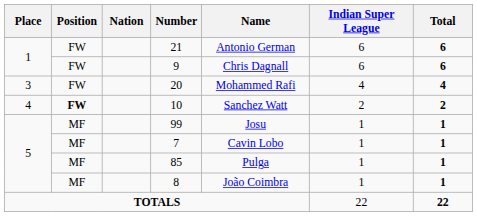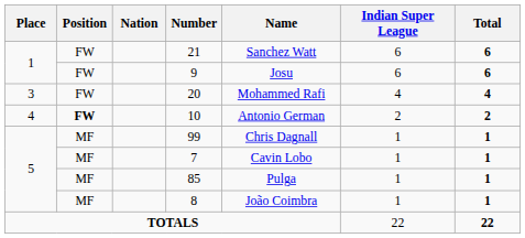21 | Name: Antonio German -> Sanchez Watt
9 | Name: Chris Dagnall -> Josu
10 | Name: Sanchez Watt -> Antonio German
99 | Name: Josu -> Chris Dagnall
